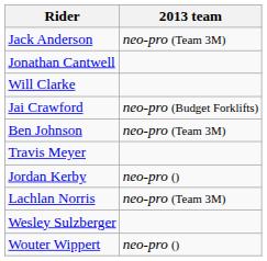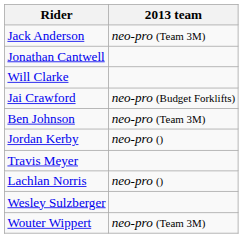rows swapped: Jordan Kerby <-> Travis Meyer
Lachlan Norris | 2013 team: neo-pro (Team 3M) -> neo-pro ()
Wouter Wippert | 2013 team: neo-pro () -> neo-pro (Team 3M)
